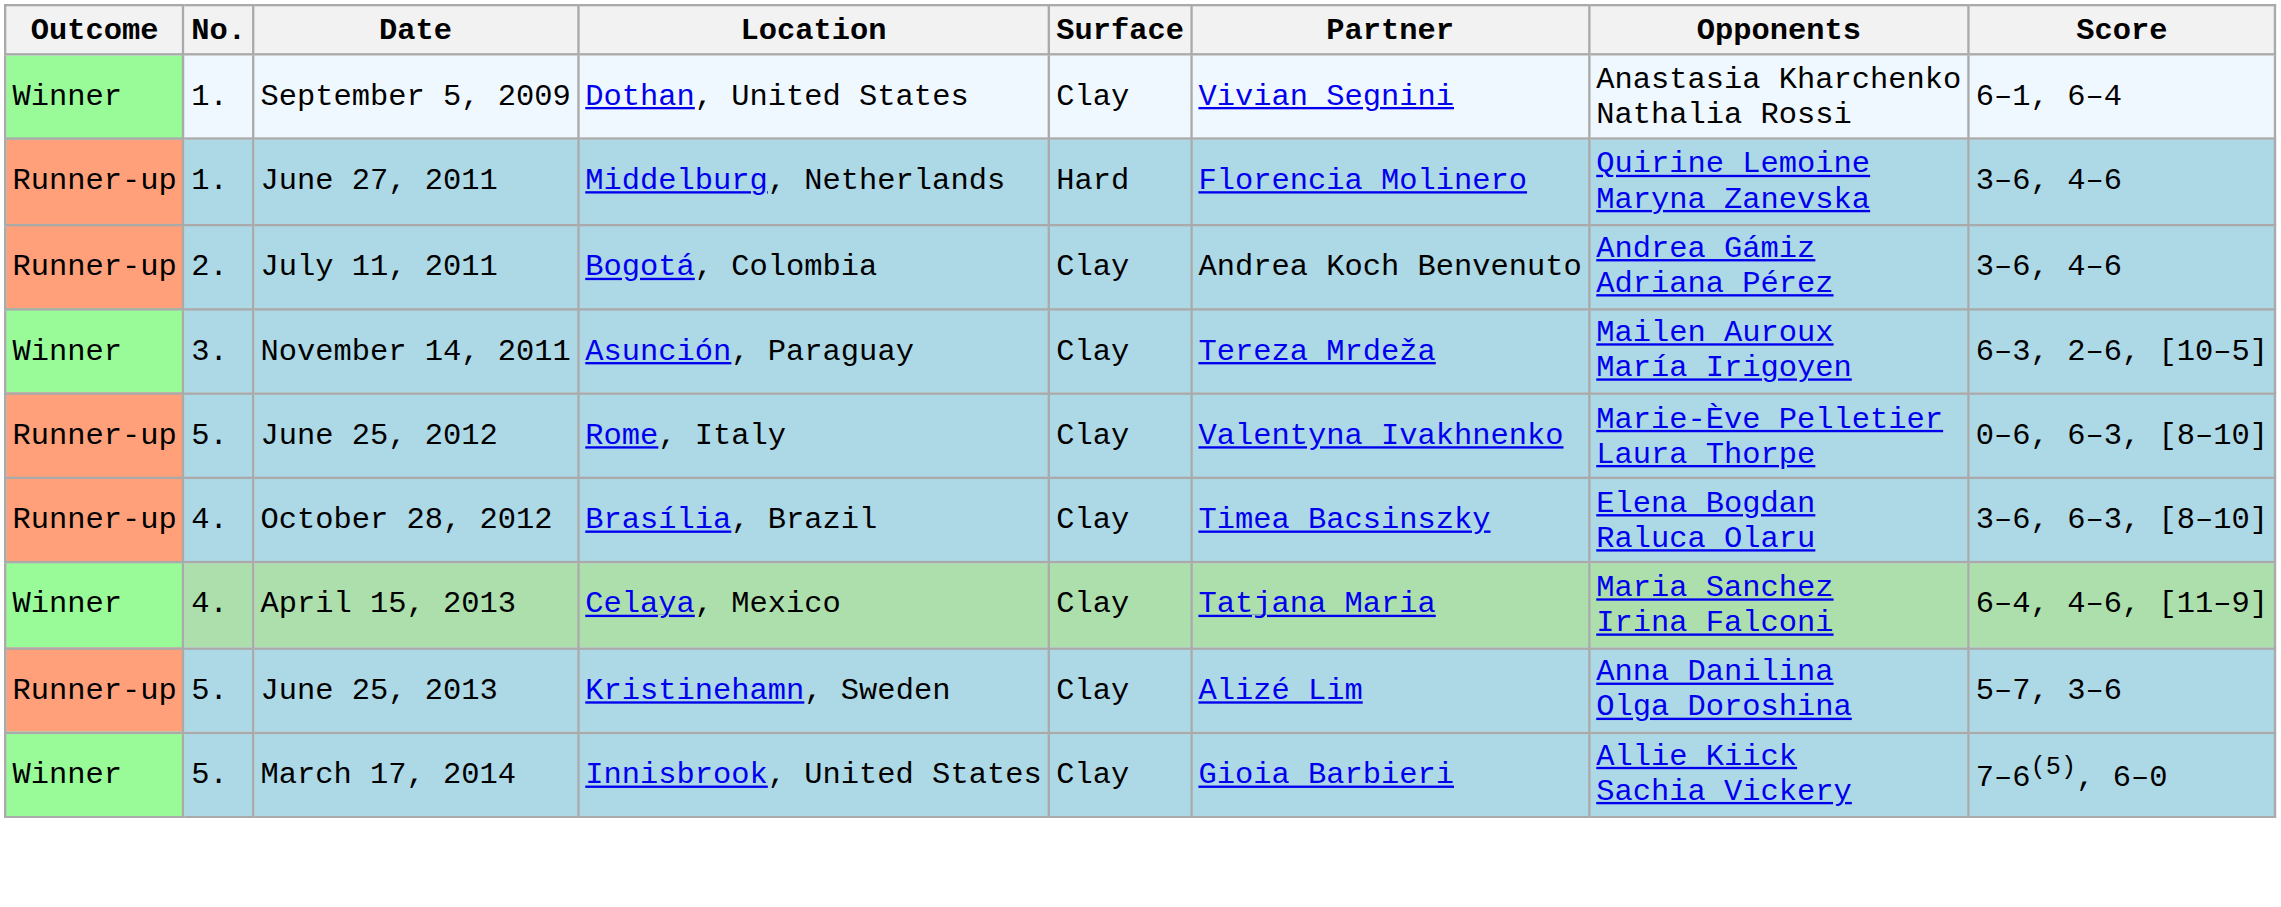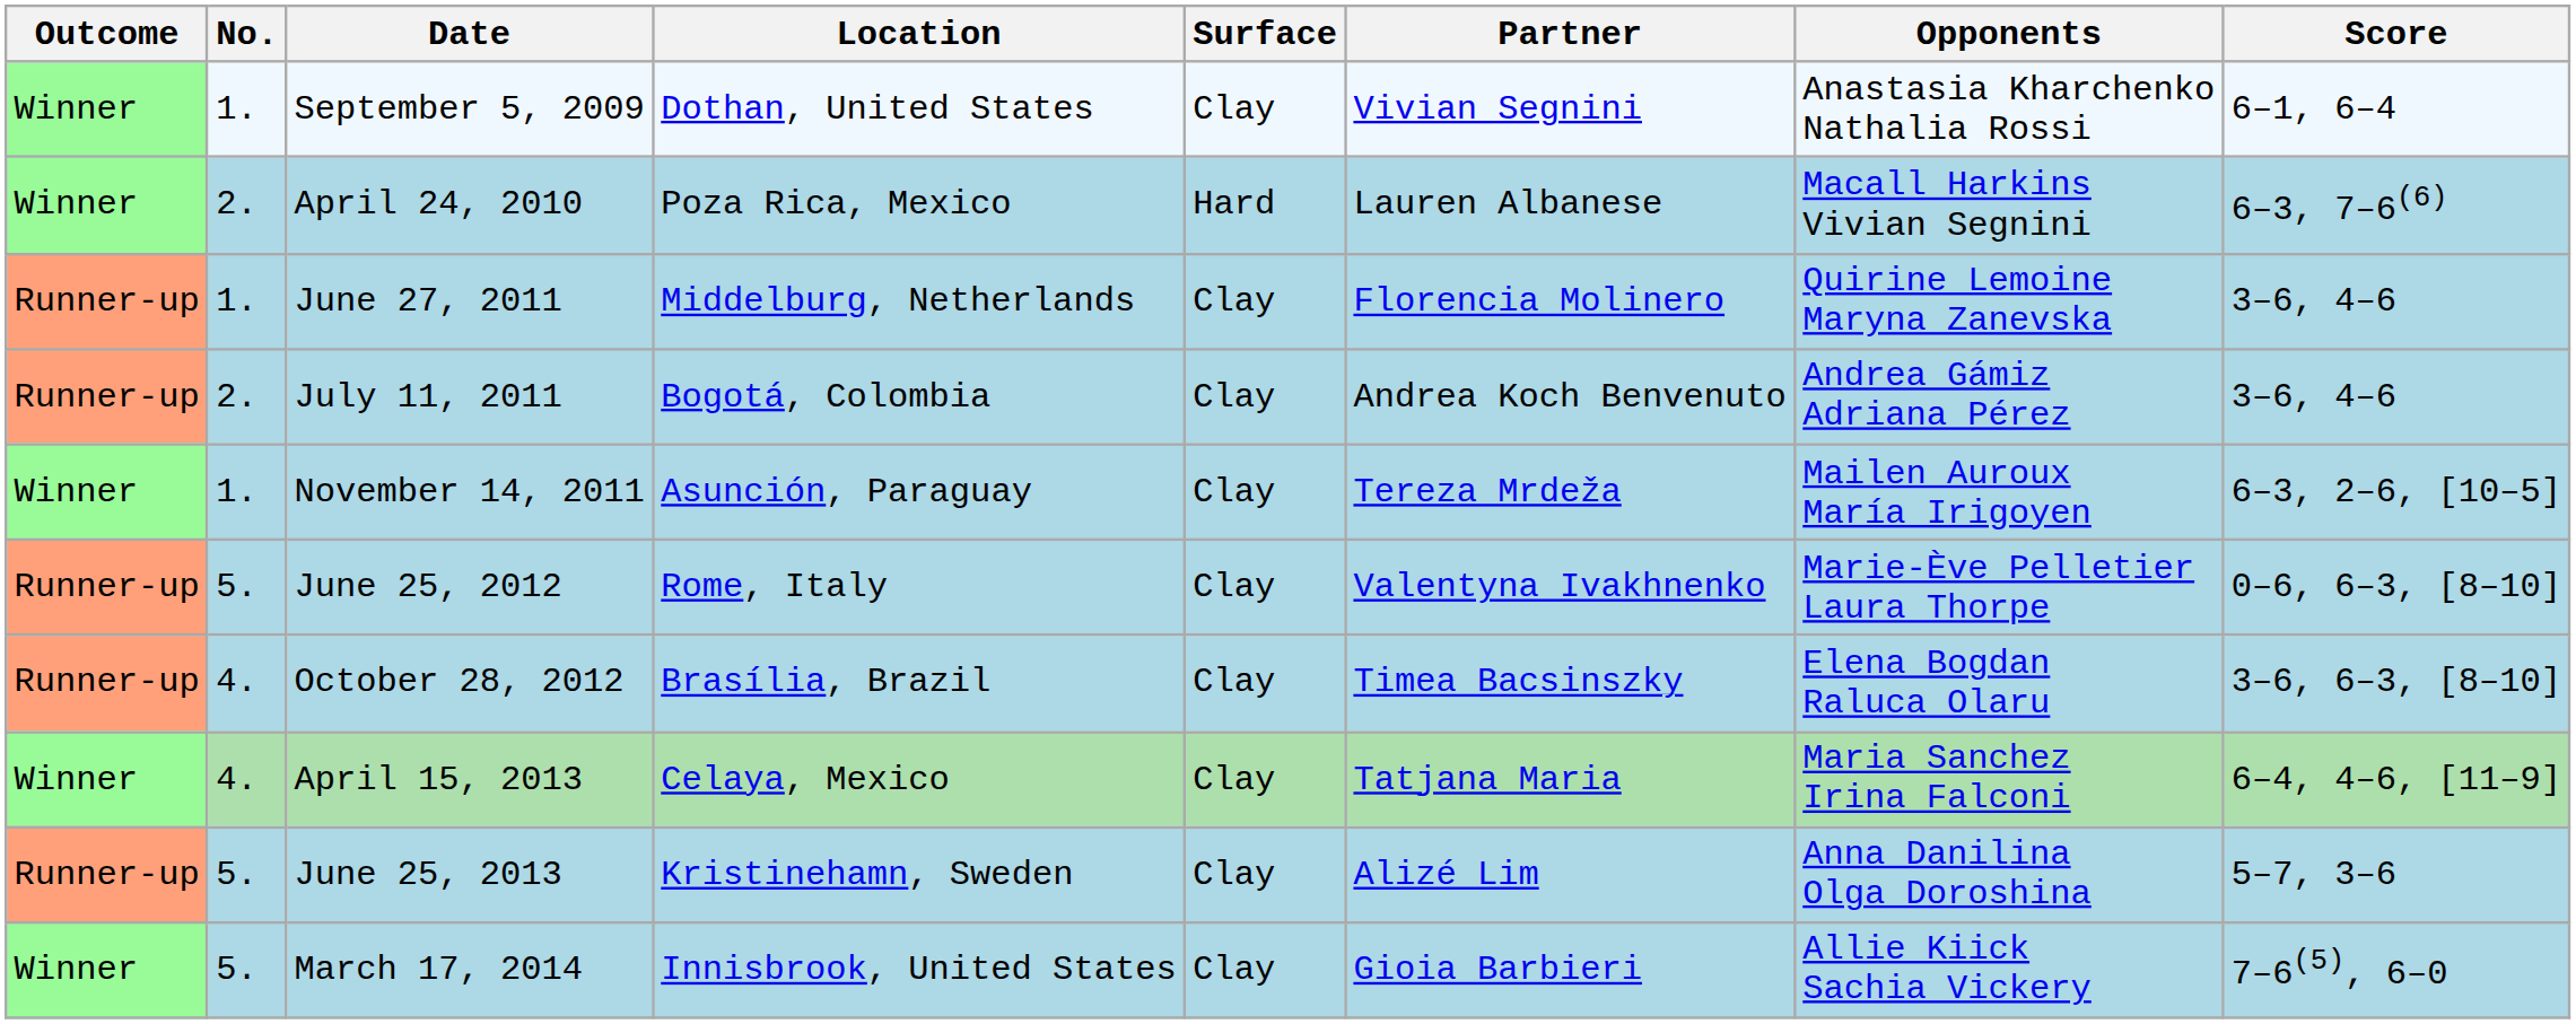+ row: Winner | 2. | April 24, 2010 | Poza Rica, Mexico | Hard | Lauren Albanese | Macall Harkins Vivian Segnini | 6–3, 7–6(6)
June 27, 2011 | Surface: Hard -> Clay
November 14, 2011 | No.: 3. -> 1.
